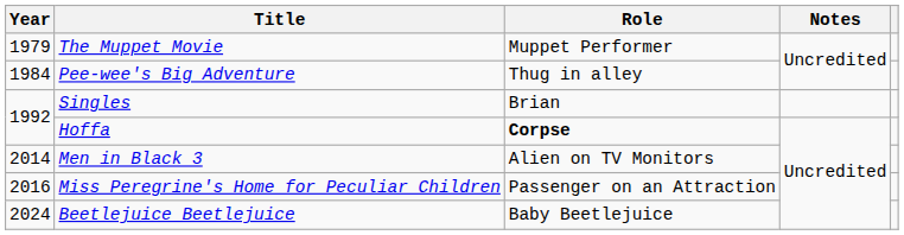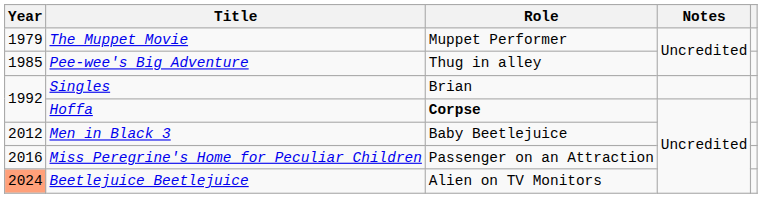Pee-wee's Big Adventure | Year: 1984 -> 1985
Men in Black 3 | Year: 2014 -> 2012
Men in Black 3 | Role: Alien on TV Monitors -> Baby Beetlejuice
Beetlejuice Beetlejuice | Year: no background -> lightsalmon background
Beetlejuice Beetlejuice | Role: Baby Beetlejuice -> Alien on TV Monitors
